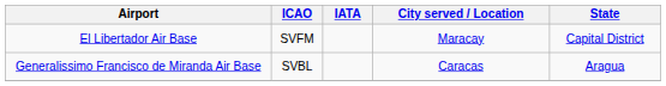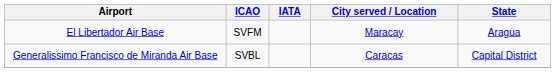El Libertador Air Base | State: Capital District -> Aragua
Generalissimo Francisco de Miranda Air Base | State: Aragua -> Capital District
